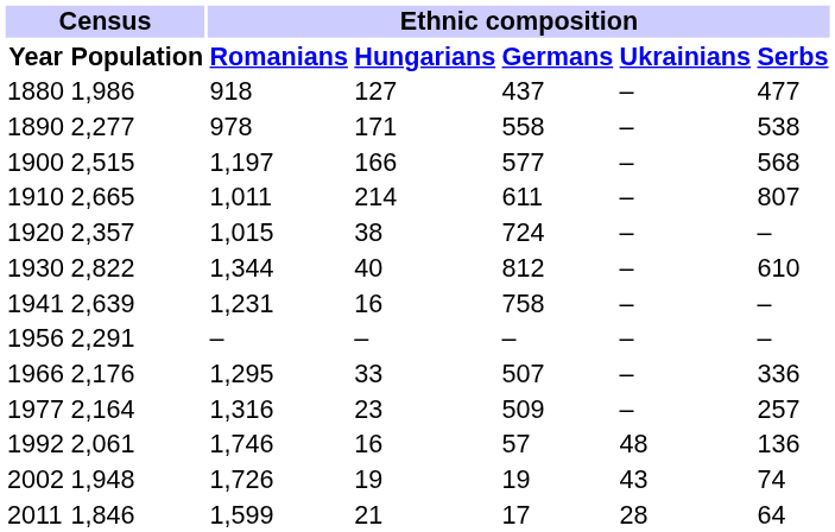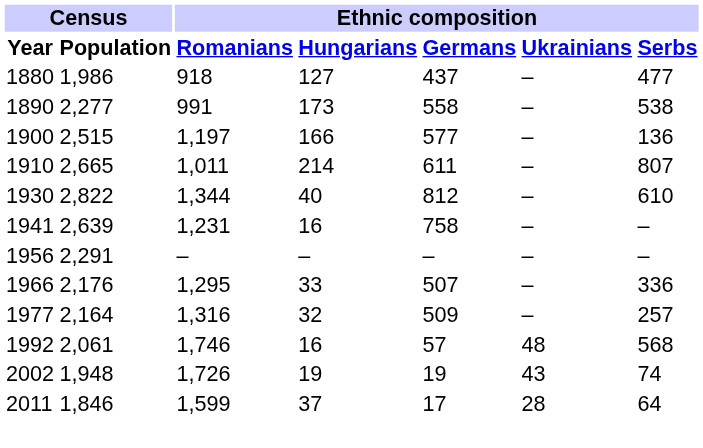1890 | Ethnic composition / Romanians: 978 -> 991
1890 | Ethnic composition / Hungarians: 171 -> 173
1900 | Ethnic composition / Serbs: 568 -> 136
- row: 1920 | 2,357 | 1,015 | 38 | 724 | – | –
1977 | Ethnic composition / Hungarians: 23 -> 32
1992 | Ethnic composition / Serbs: 136 -> 568
2011 | Ethnic composition / Hungarians: 21 -> 37
